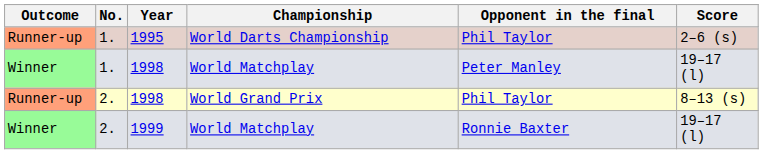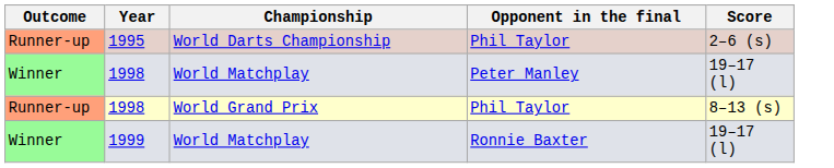- column: No. | 1. | 1. | 2. | 2.
